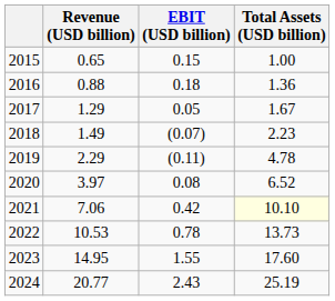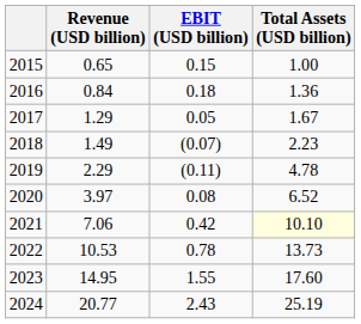2016 | Revenue (USD billion): 0.88 -> 0.84
